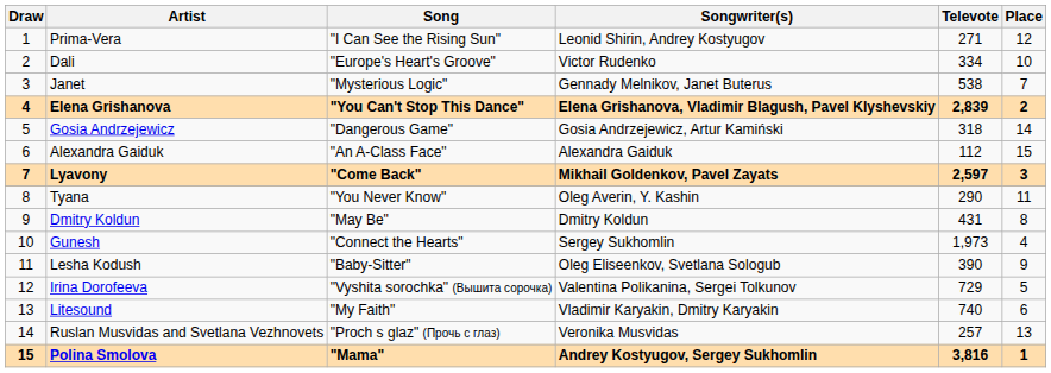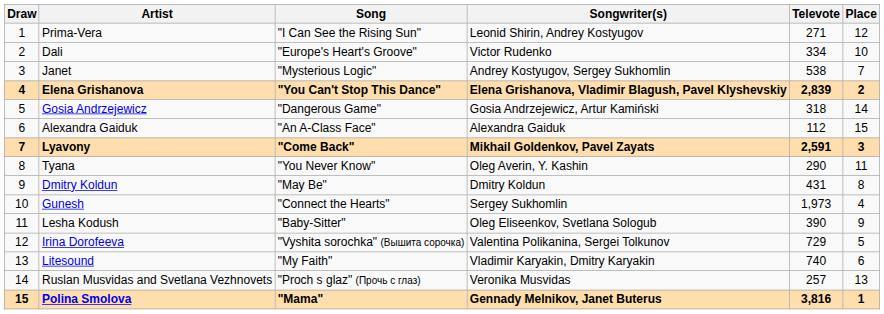Janet | Songwriter(s): Gennady Melnikov, Janet Buterus -> Andrey Kostyugov, Sergey Sukhomlin
Lyavony | Televote: 2,597 -> 2,591
Polina Smolova | Songwriter(s): Andrey Kostyugov, Sergey Sukhomlin -> Gennady Melnikov, Janet Buterus
